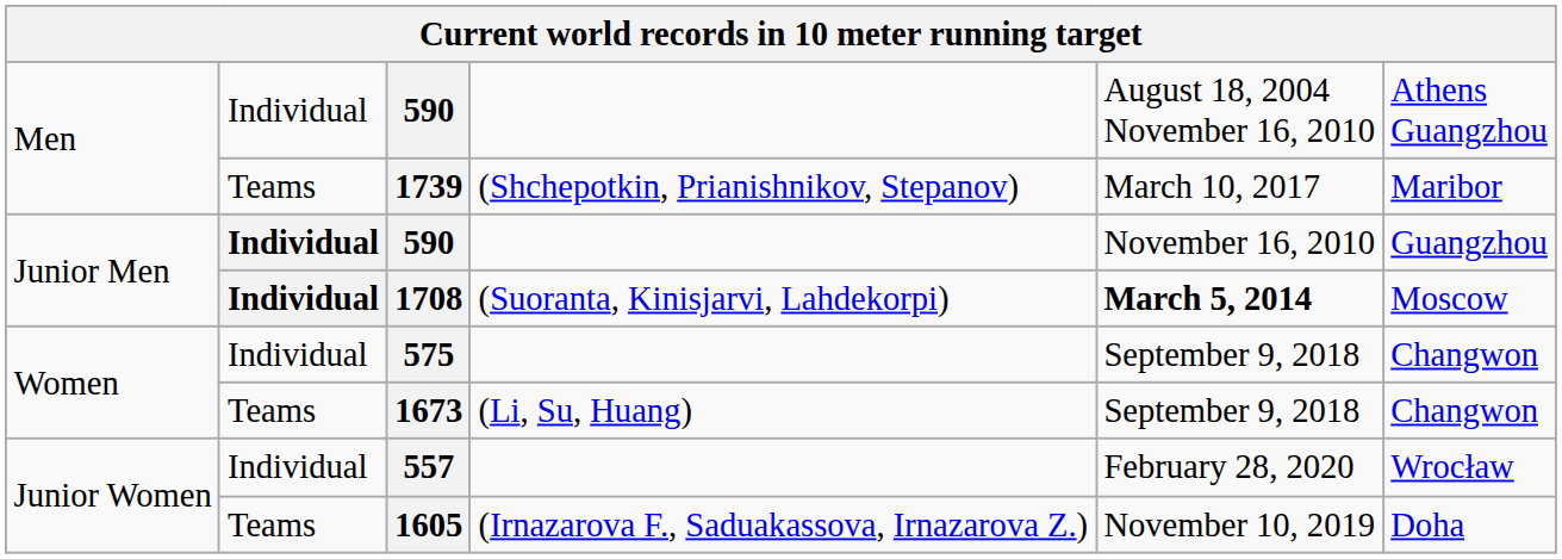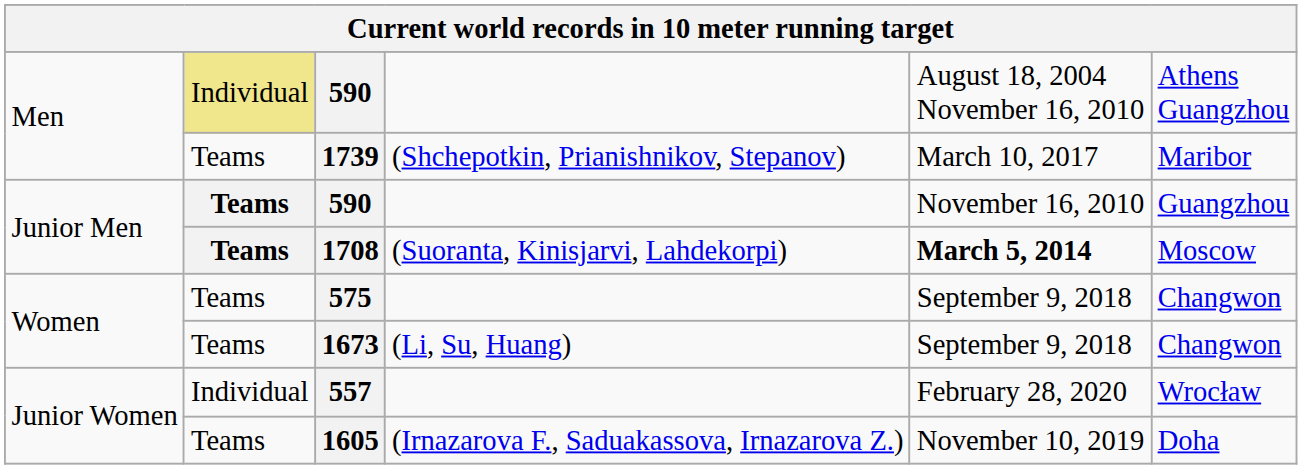Men / 590 | column 2: no background -> khaki background
Junior Men / 590 | column 2: Individual -> Teams
1708 | column 2: Individual -> Teams
575 | column 2: Individual -> Teams
